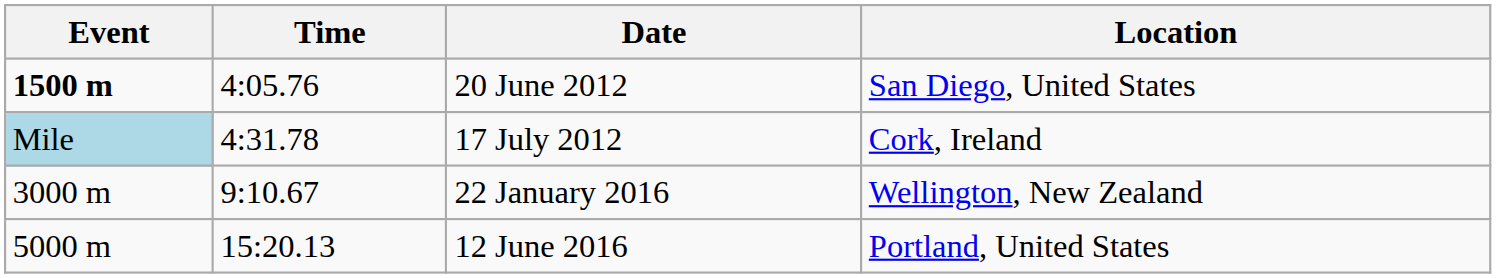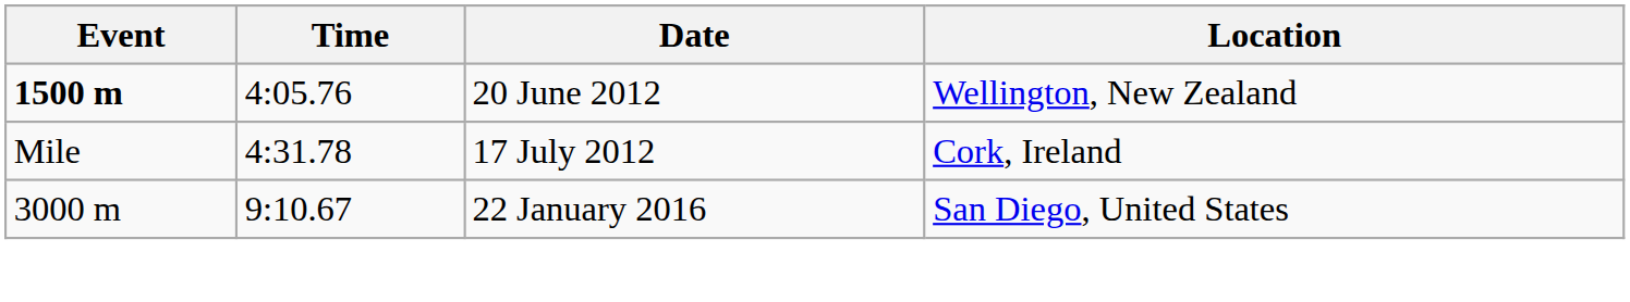20 June 2012 | Location: San Diego, United States -> Wellington, New Zealand
17 July 2012 | Event: lightblue background -> no background
22 January 2016 | Location: Wellington, New Zealand -> San Diego, United States
- row: 5000 m | 15:20.13 | 12 June 2016 | Portland, United States
